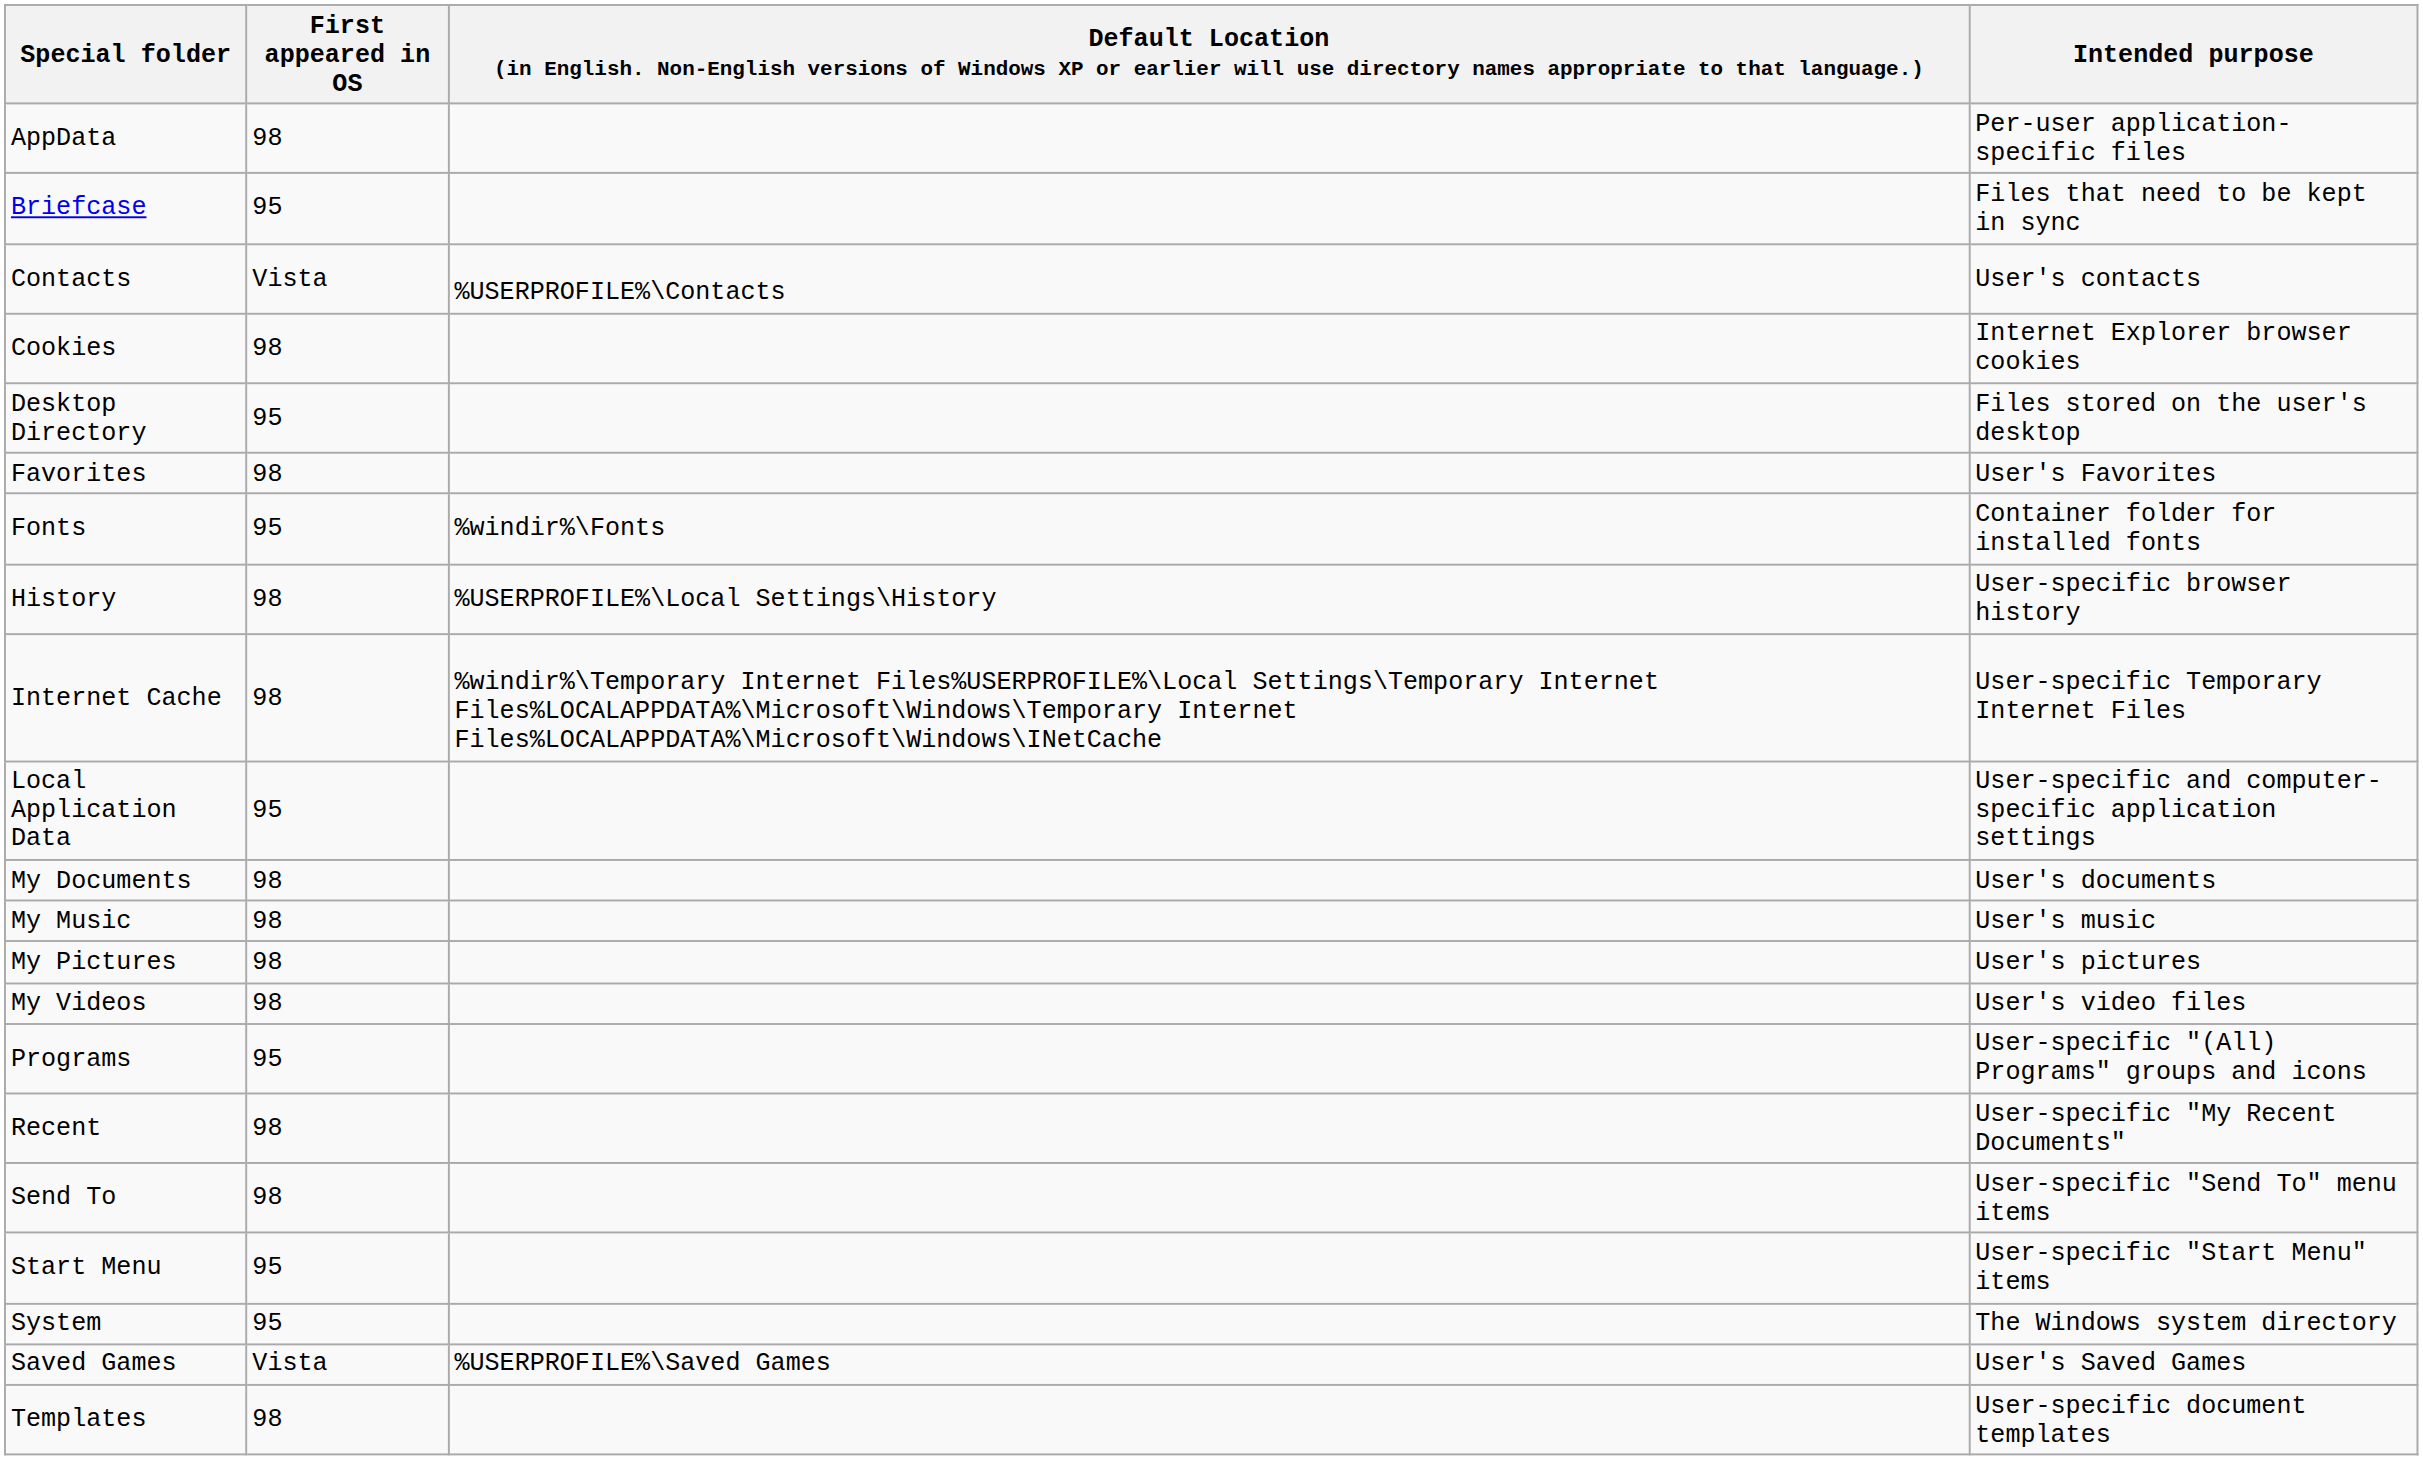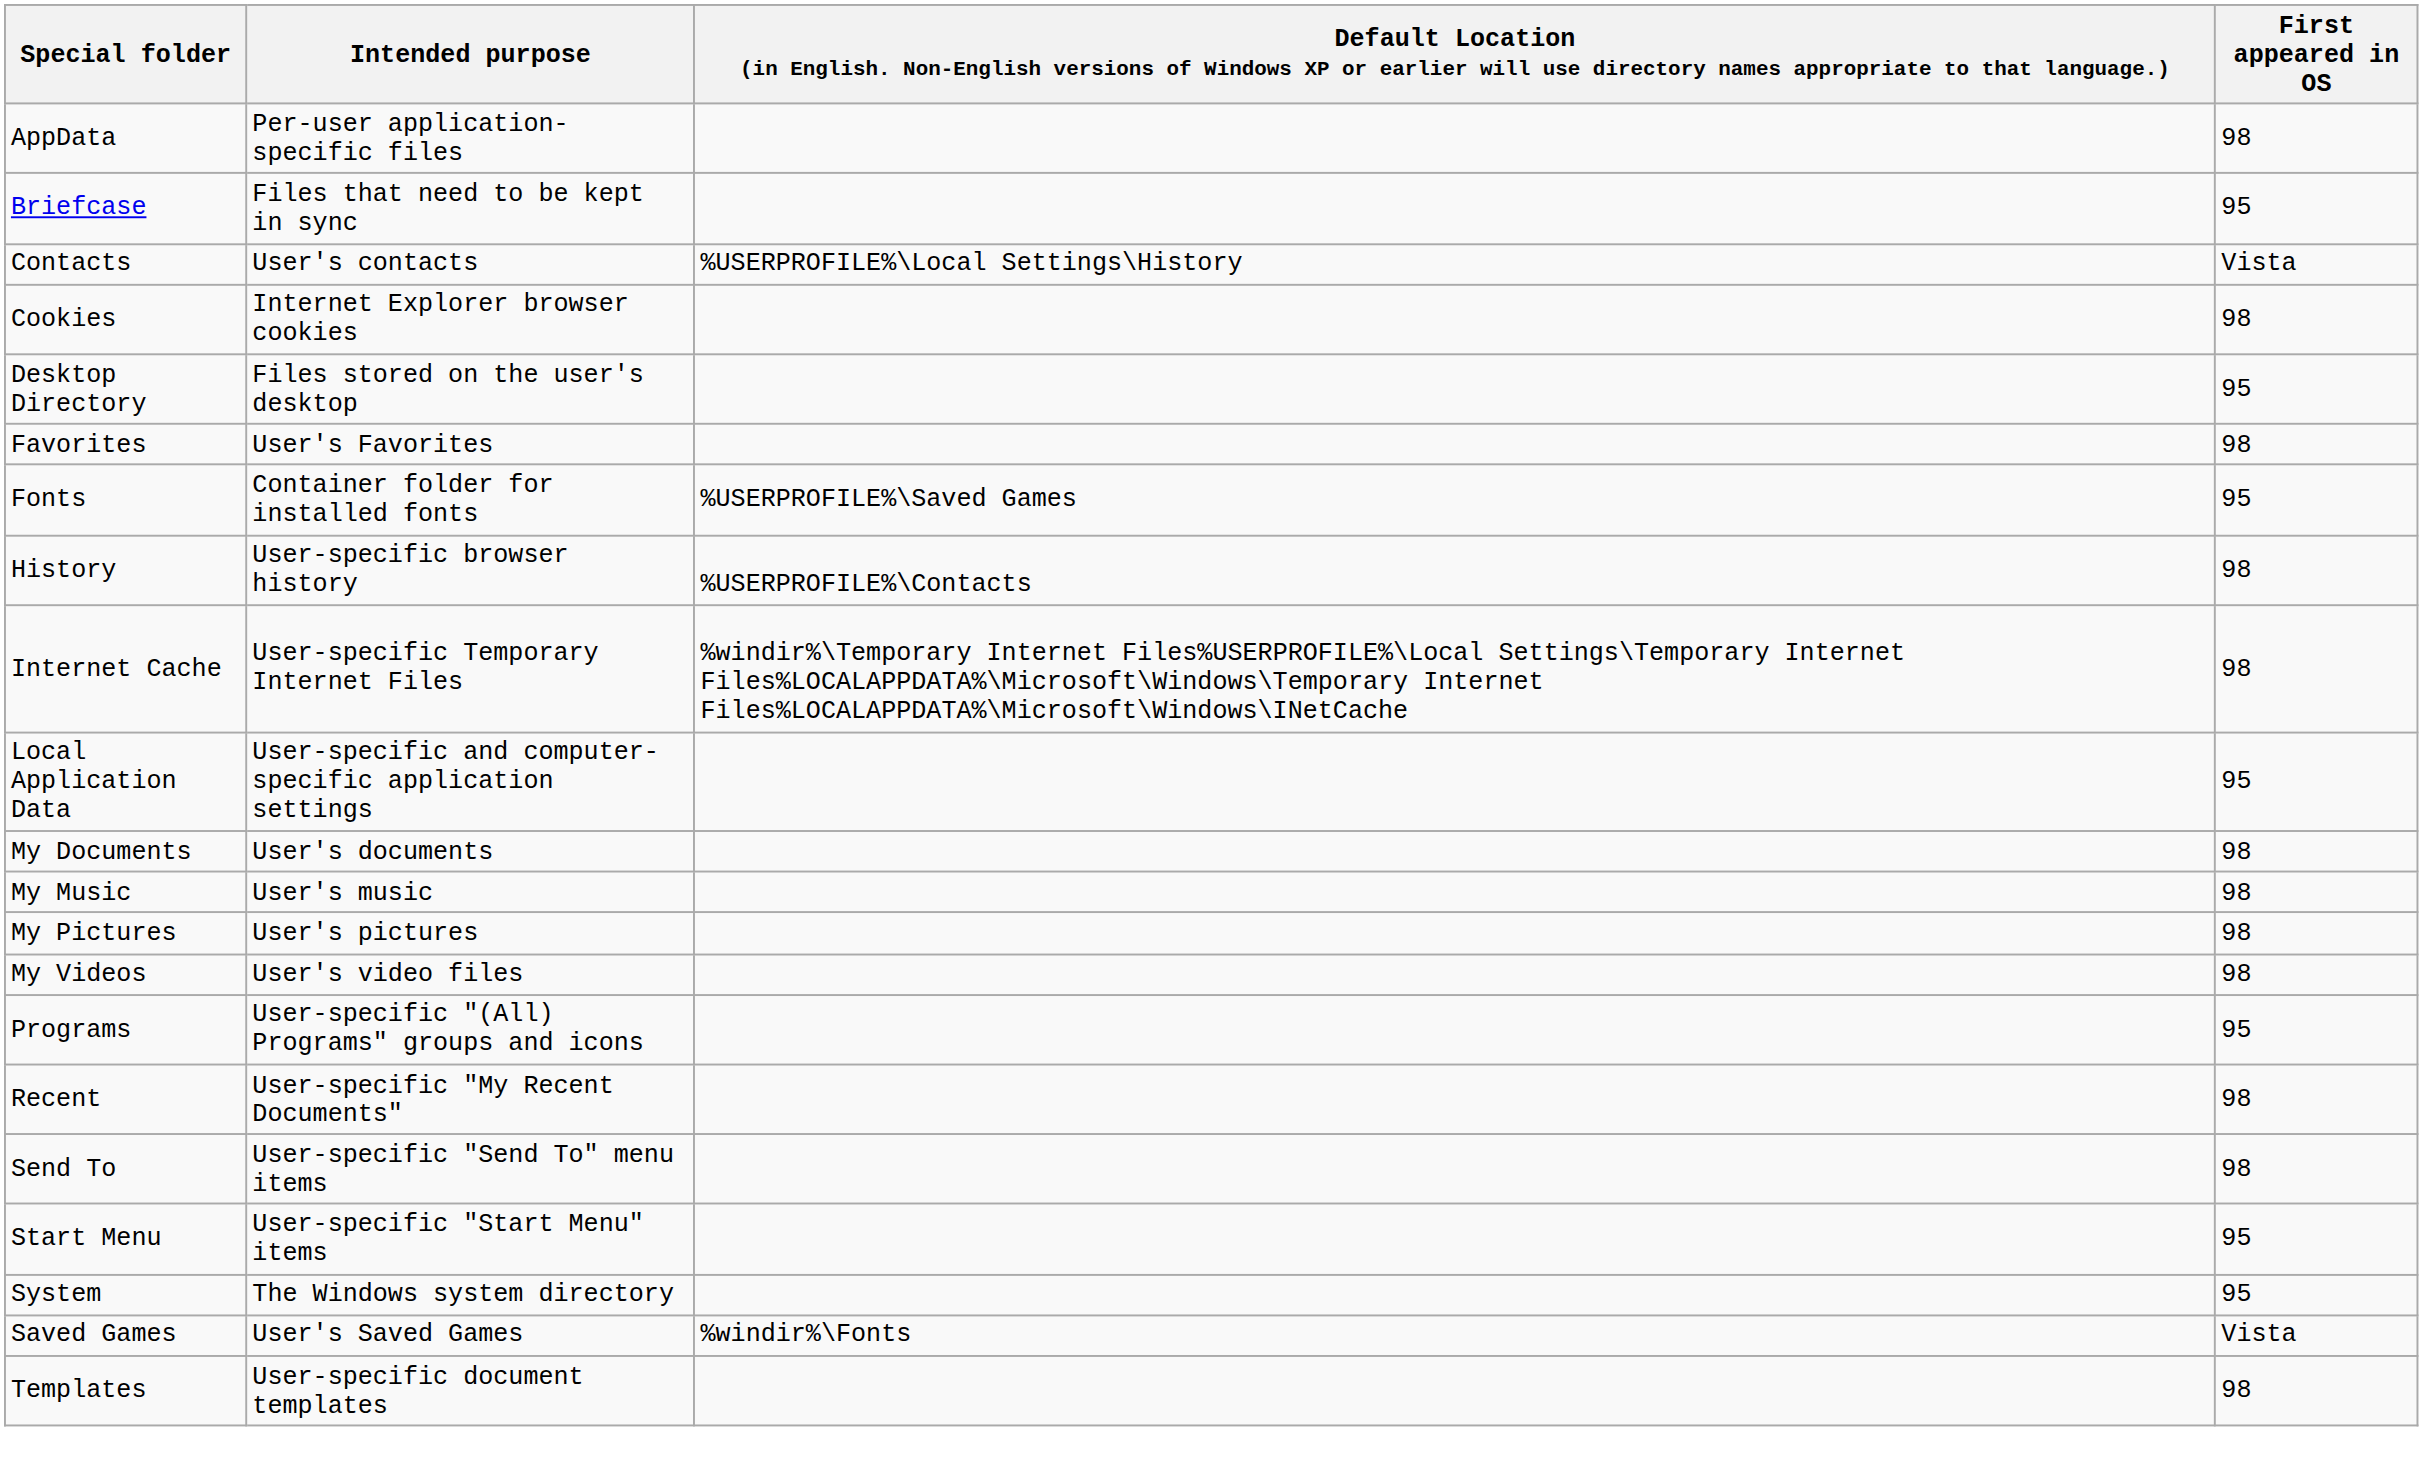columns swapped: Intended purpose <-> First appeared in OS
Contacts | column 3: %USERPROFILE%\Contacts -> %USERPROFILE%\Local Settings\History
Fonts | column 3: %windir%\Fonts -> %USERPROFILE%\Saved Games
History | column 3: %USERPROFILE%\Local Settings\History -> %USERPROFILE%\Contacts
Saved Games | column 3: %USERPROFILE%\Saved Games -> %windir%\Fonts
